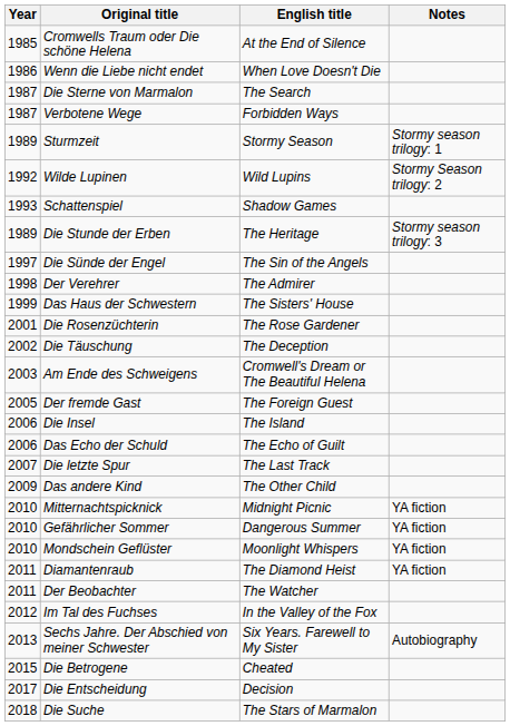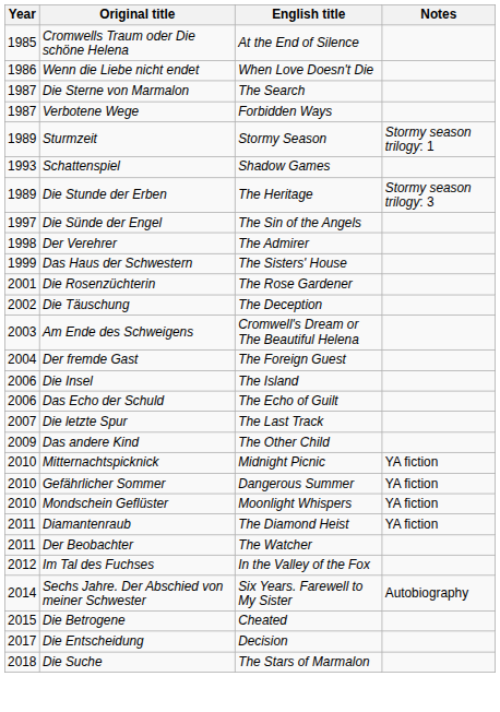- row: 1992 | Wilde Lupinen | Wild Lupins | Stormy Season trilogy: 2
Der fremde Gast | Year: 2005 -> 2004
Sechs Jahre. Der Abschied von meiner Schwester | Year: 2013 -> 2014
